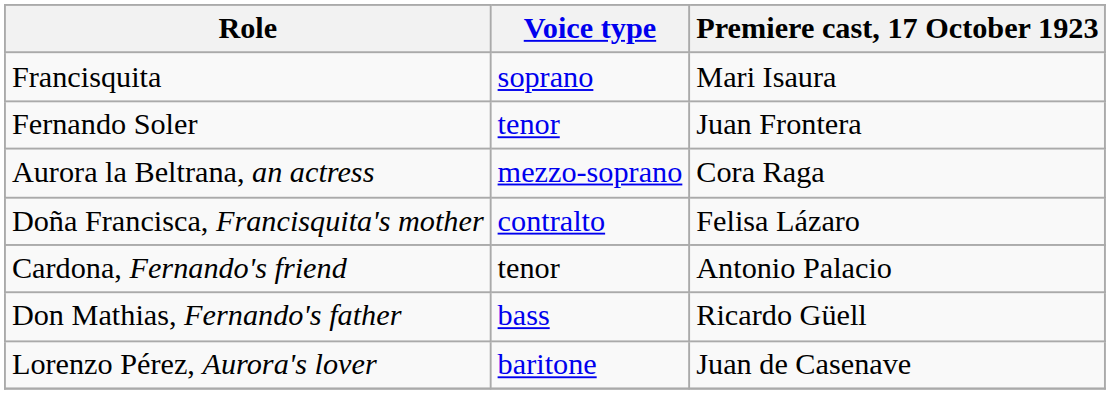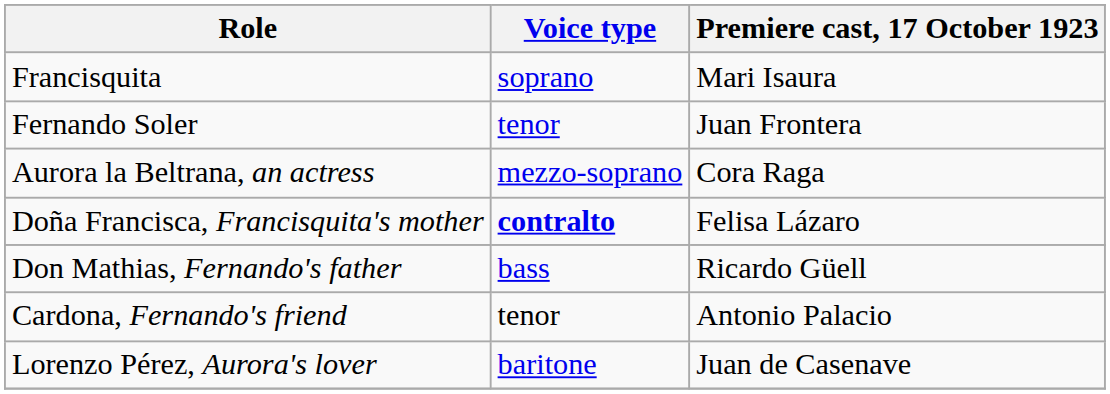Doña Francisca, Francisquita's mother | Voice type: normal -> bold
rows swapped: Don Mathias, Fernando's father <-> Cardona, Fernando's friend
